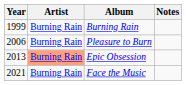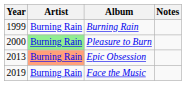Pleasure to Burn | Year: 2006 -> 2000
Pleasure to Burn | Artist: no background -> lightgreen background
Face the Music | Year: 2021 -> 2019
